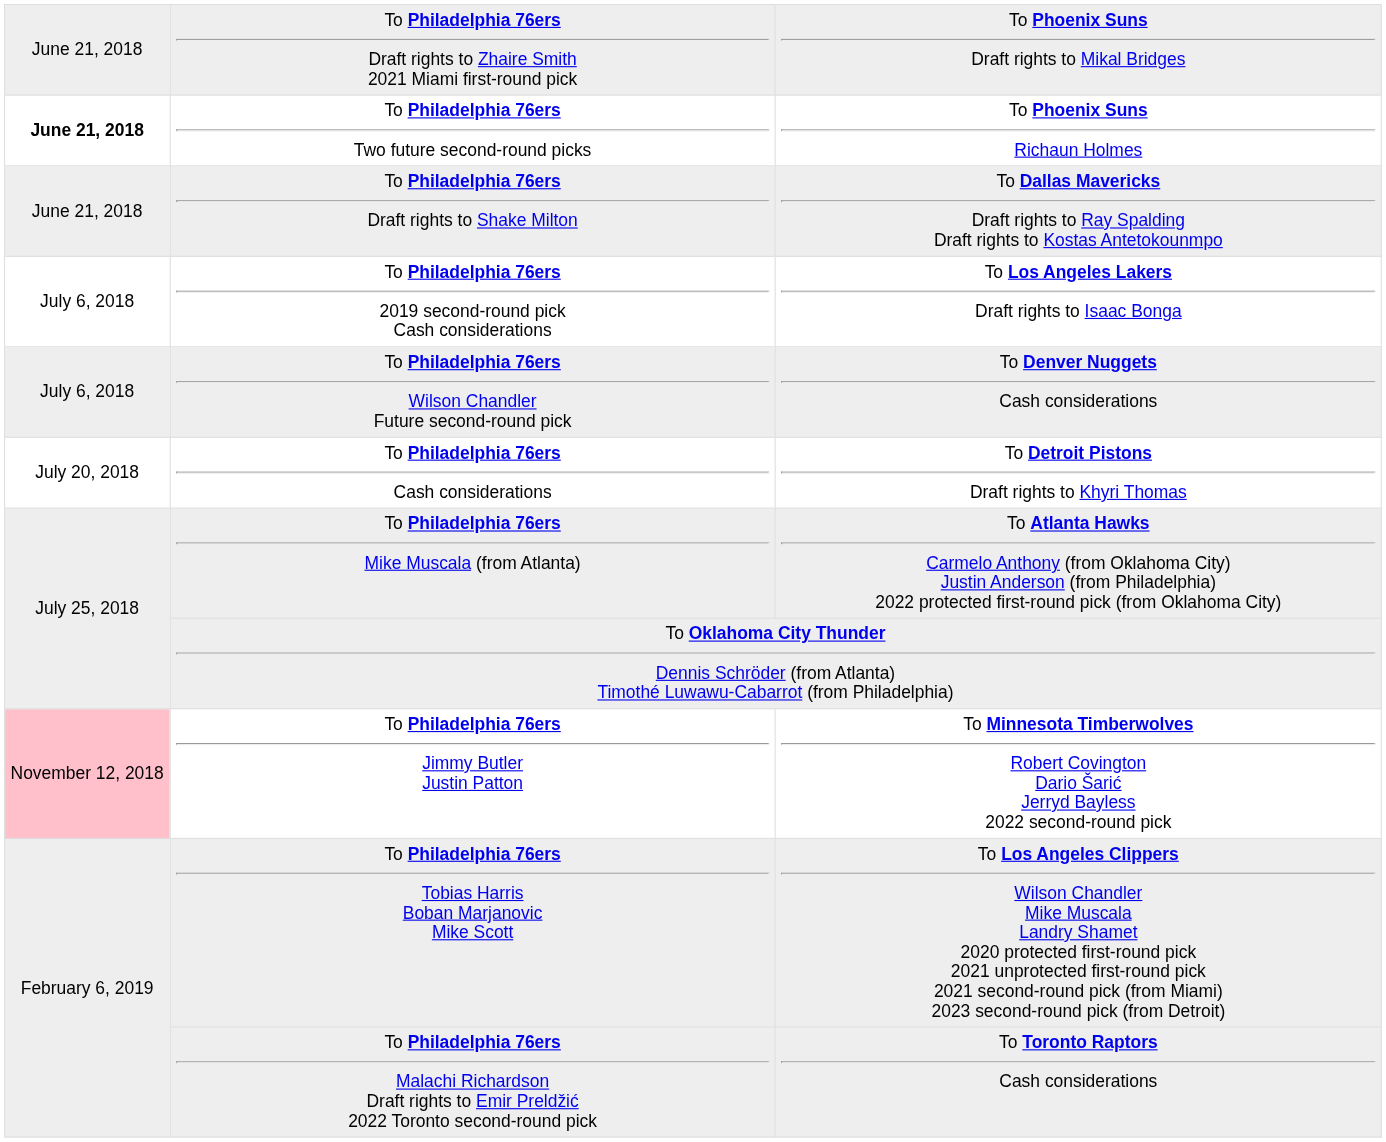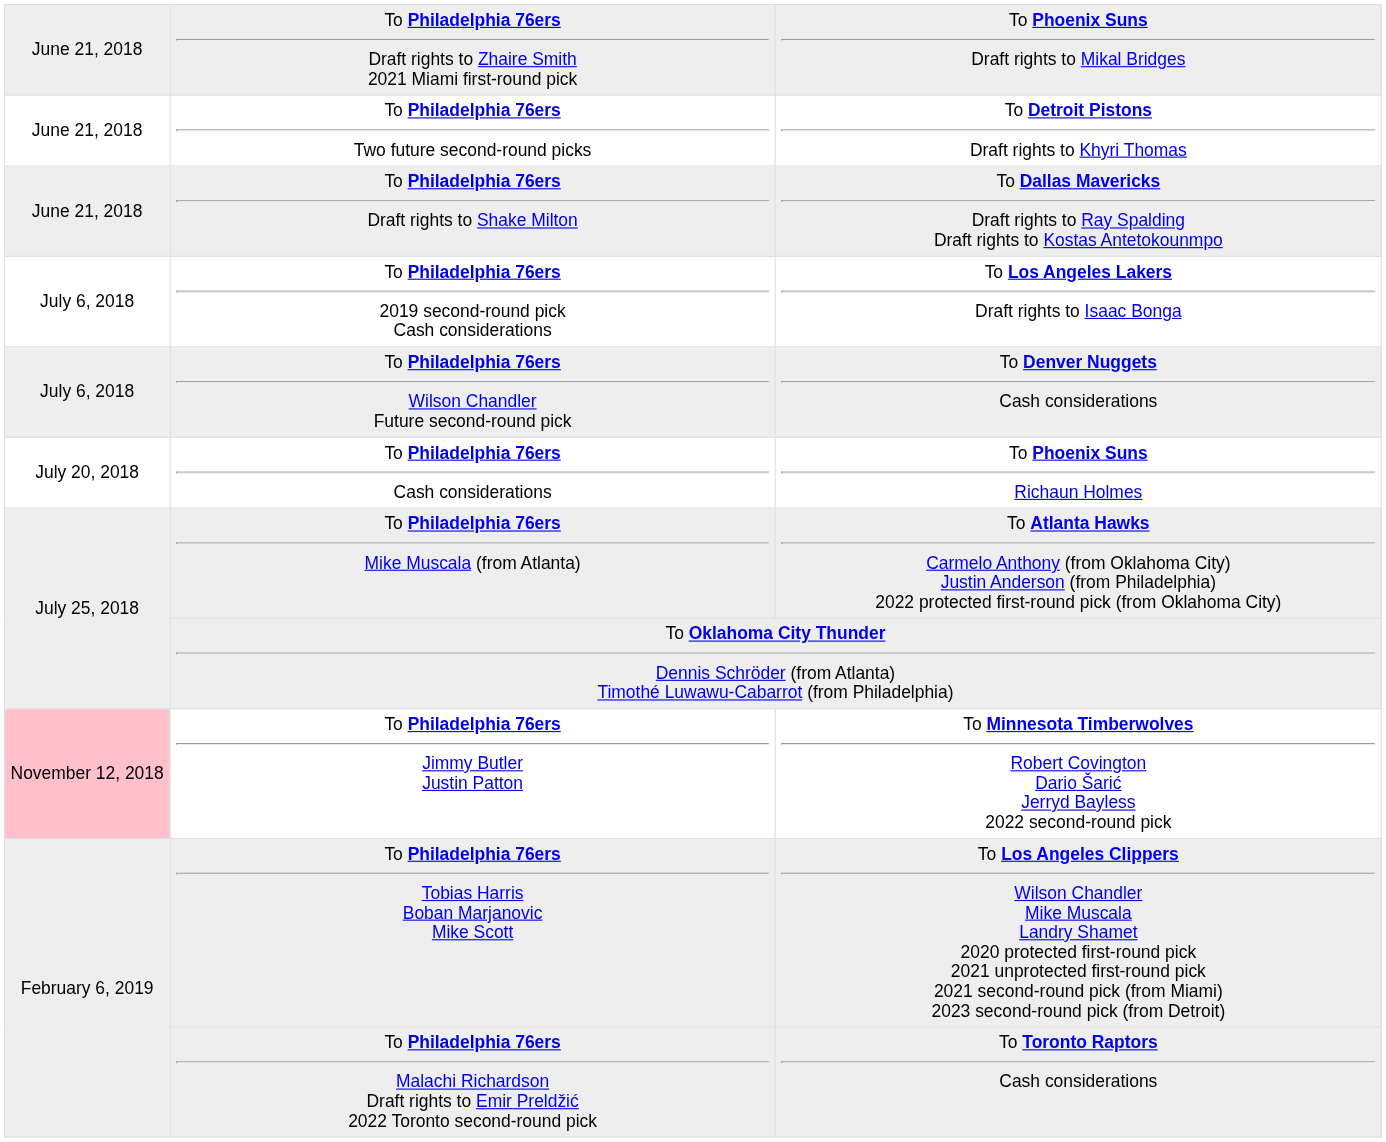To Philadelphia 76ers Two future second-round picks | column 1: bold -> normal
To Philadelphia 76ers Two future second-round picks | column 3: To Phoenix Suns Richaun Holmes -> To Detroit Pistons Draft rights to Khyri Thomas
To Philadelphia 76ers Cash considerations | column 3: To Detroit Pistons Draft rights to Khyri Thomas -> To Phoenix Suns Richaun Holmes
